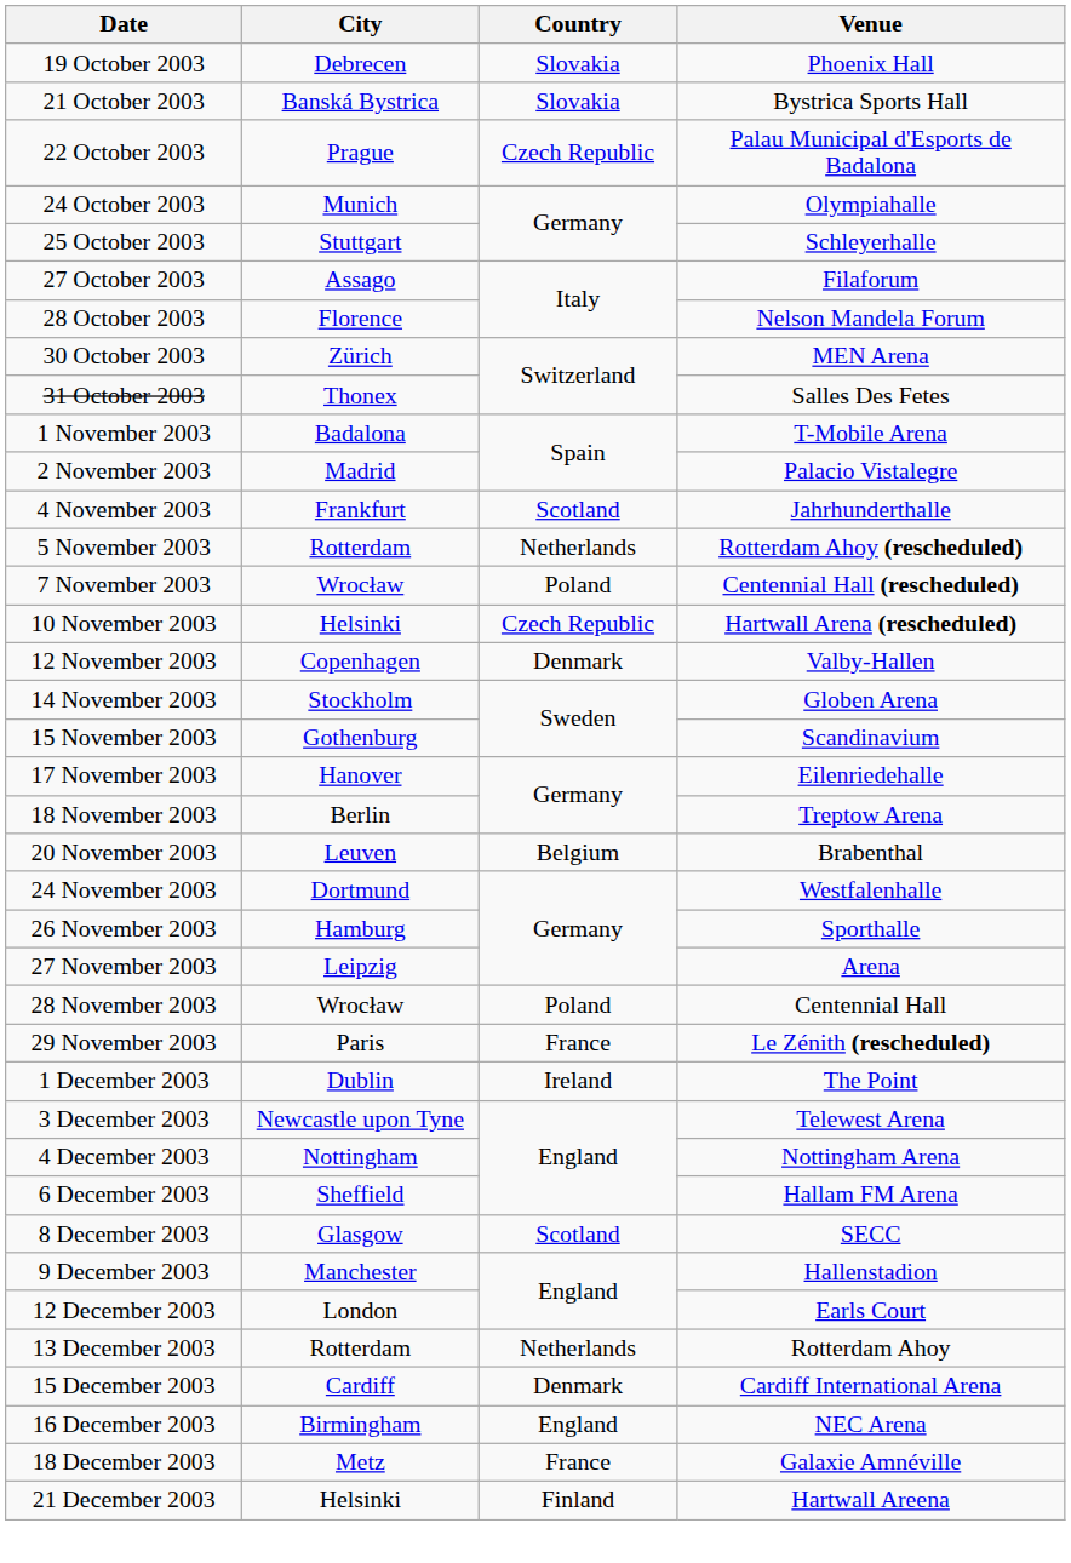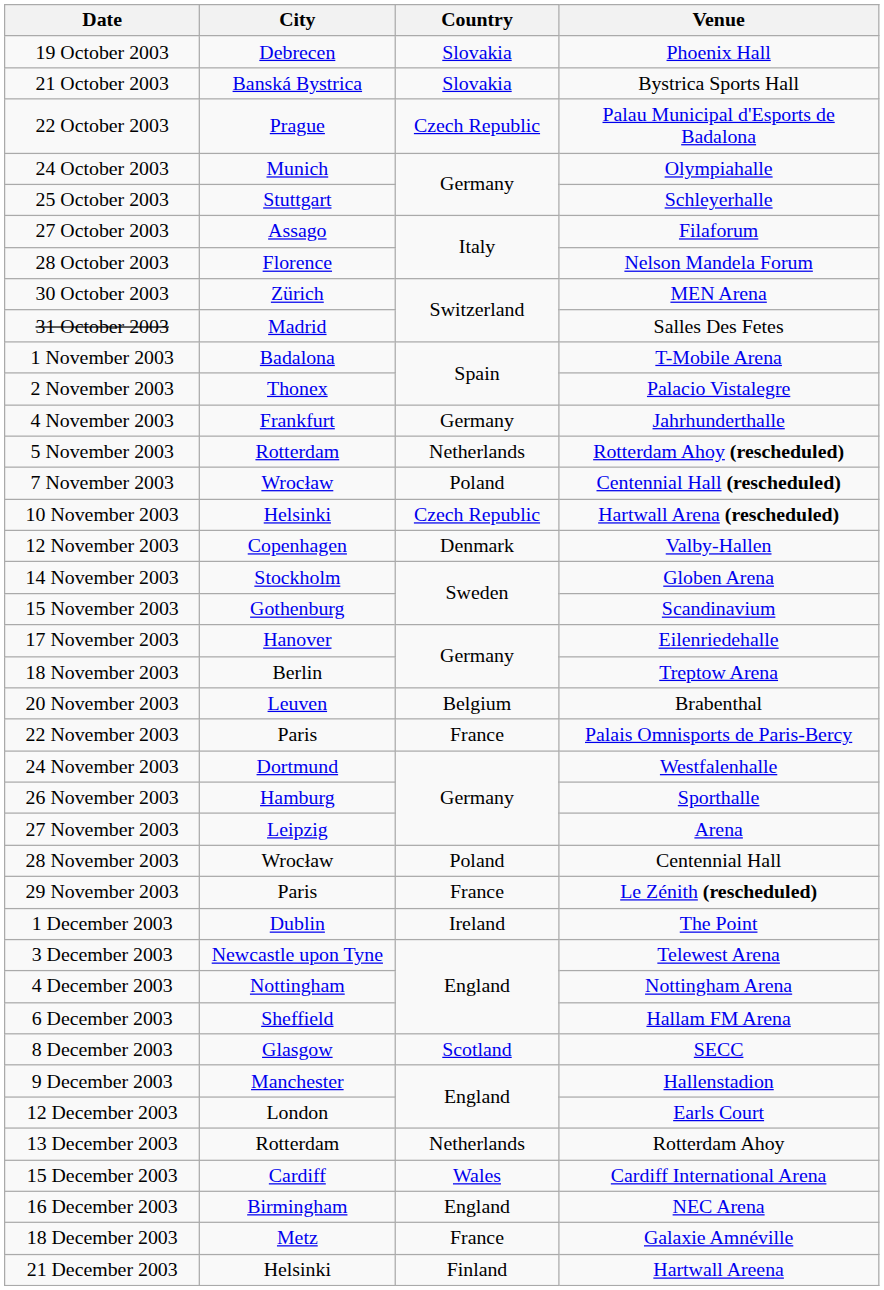31 October 2003 | City: Thonex -> Madrid
2 November 2003 | City: Madrid -> Thonex
4 November 2003 | Country: Scotland -> Germany
+ row: 22 November 2003 | Paris | France | Palais Omnisports de Paris-Bercy
15 December 2003 | Country: Denmark -> Wales
